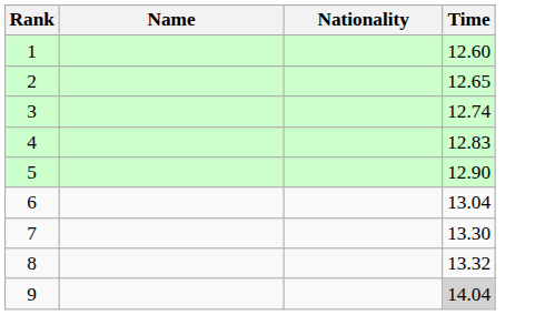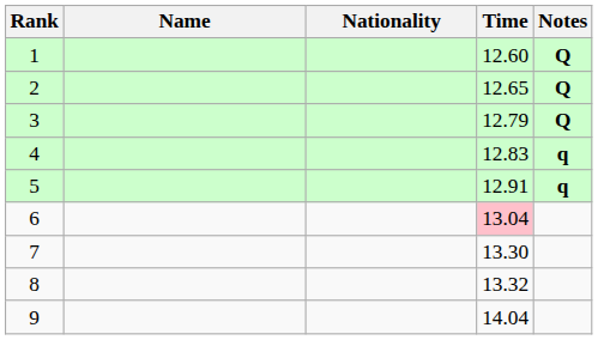+ column: Notes | Q | Q | Q | q | q
3 | Time: 12.74 -> 12.79
5 | Time: 12.90 -> 12.91
6 | Time: no background -> pink background
9 | Time: lightgrey background -> no background
